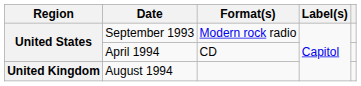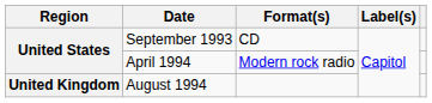September 1993 | Format(s): Modern rock radio -> CD
April 1994 | Format(s): CD -> Modern rock radio
